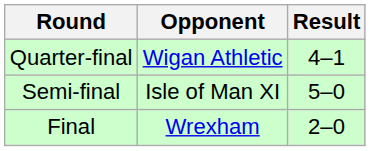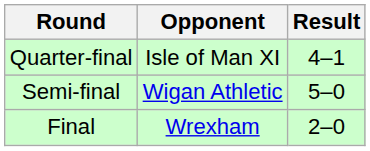Quarter-final | Opponent: Wigan Athletic -> Isle of Man XI
Semi-final | Opponent: Isle of Man XI -> Wigan Athletic
